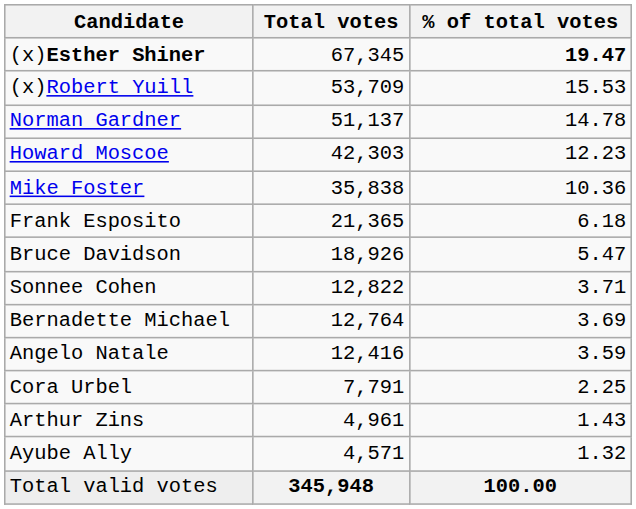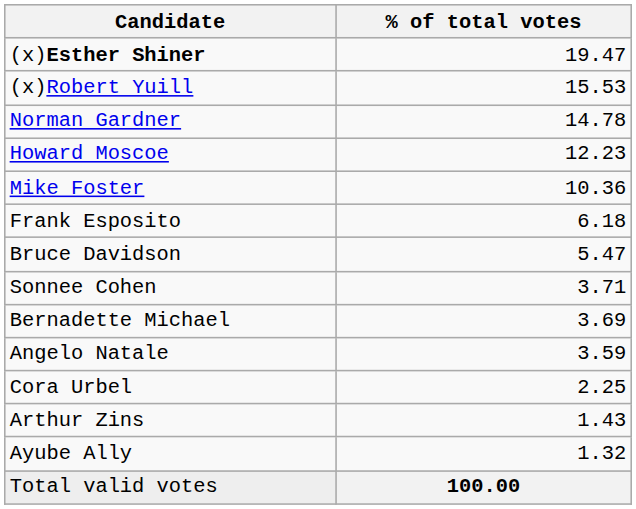- column: Total votes | 67,345 | 53,709 | 51,137 | 42,303 | 35,838 | 21,365 | 18,926 | 12,822 | 12,764 | 12,416 | 7,791 | 4,961 | 4,571 | 345,948
(x)Esther Shiner | % of total votes: bold -> normal
